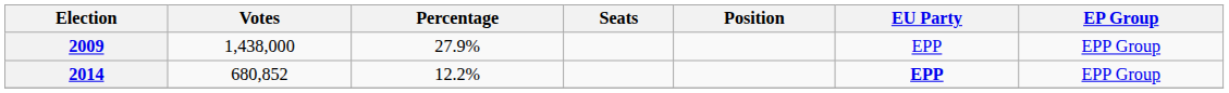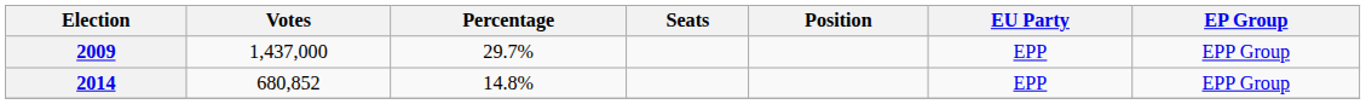2009 | Votes: 1,438,000 -> 1,437,000
2009 | Percentage: 27.9% -> 29.7%
2014 | Percentage: 12.2% -> 14.8%
2014 | EU Party: bold -> normal
